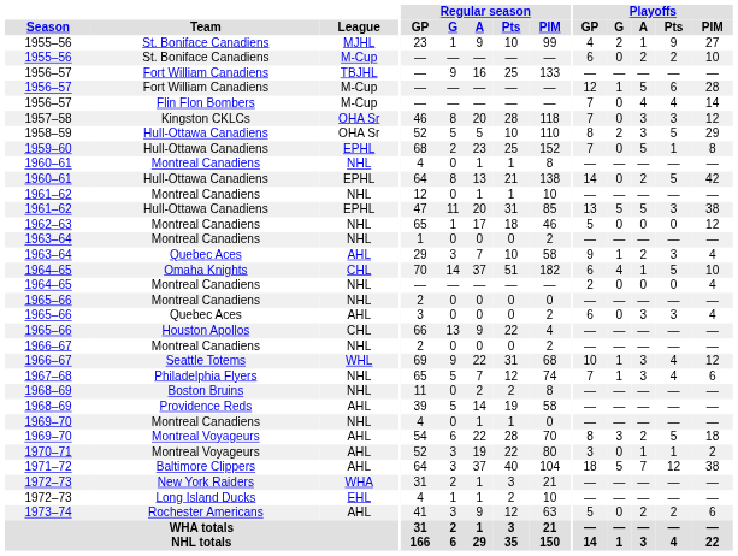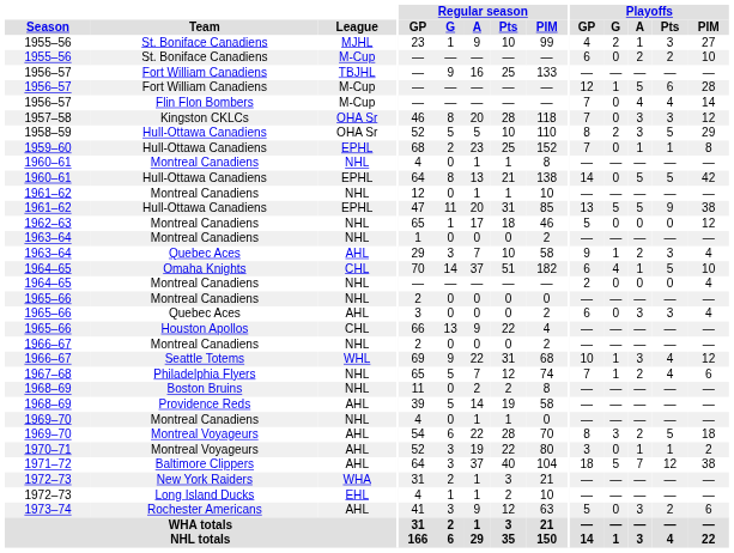1955–56 / MJHL | Playoffs / Pts: 9 -> 3
1959–60 | Playoffs / A: 5 -> 1
1960–61 / EPHL | Playoffs / A: 2 -> 5
1961–62 / EPHL | Playoffs / Pts: 3 -> 9
1967–68 | Playoffs / A: 3 -> 2
1973–74 | Playoffs / A: 2 -> 3
